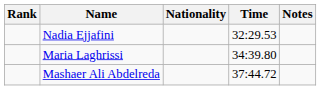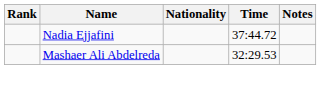Nadia Ejjafini | Time: 32:29.53 -> 37:44.72
- row: Maria Laghrissi | 34:39.80
Mashaer Ali Abdelreda | Time: 37:44.72 -> 32:29.53
